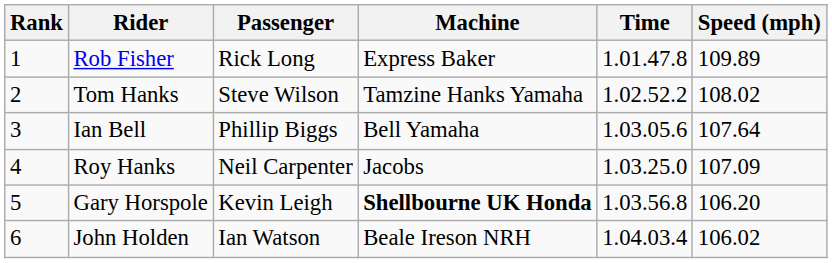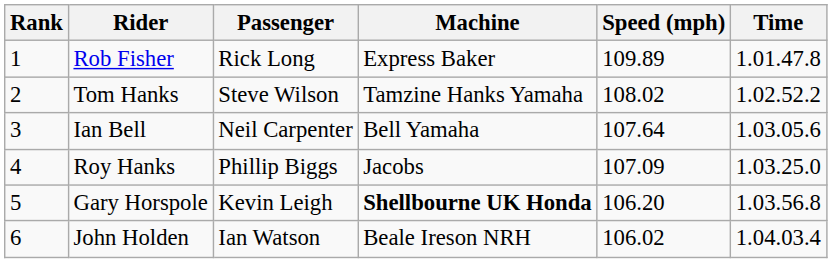columns swapped: Time <-> Speed (mph)
Ian Bell | Passenger: Phillip Biggs -> Neil Carpenter
Roy Hanks | Passenger: Neil Carpenter -> Phillip Biggs
